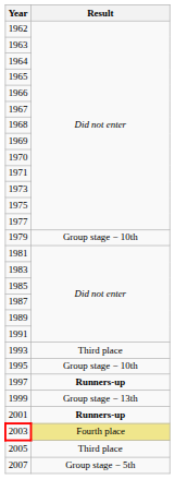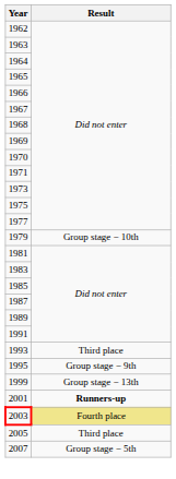1995 | Result: Group stage − 10th -> Group stage − 9th
- row: 1997 | Runners-up
